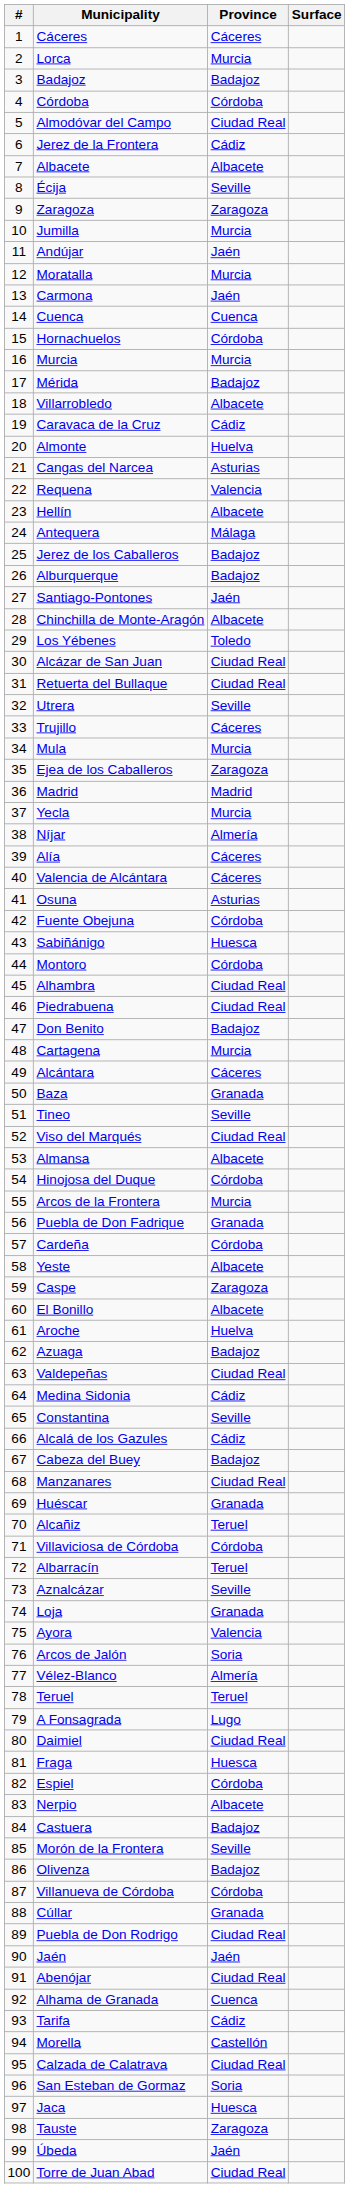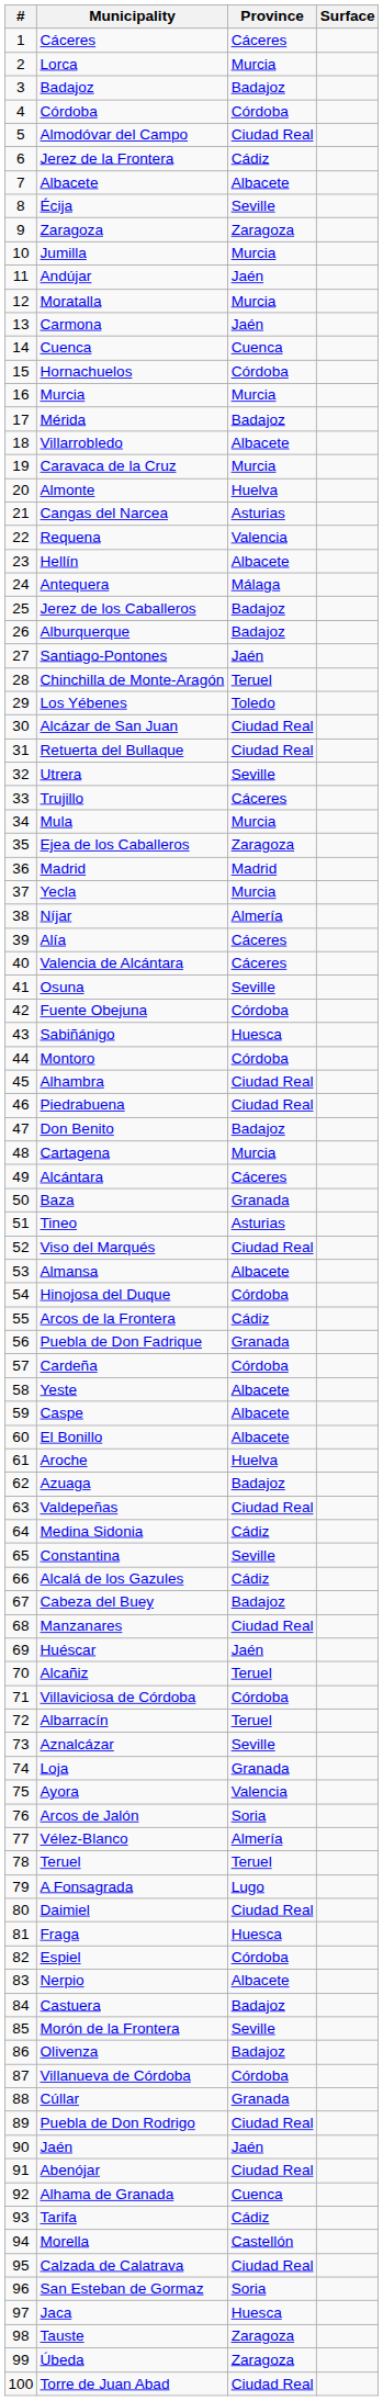Caravaca de la Cruz | Province: Cádiz -> Murcia
Chinchilla de Monte-Aragón | Province: Albacete -> Teruel
Osuna | Province: Asturias -> Seville
Tineo | Province: Seville -> Asturias
Arcos de la Frontera | Province: Murcia -> Cádiz
Caspe | Province: Zaragoza -> Albacete
Huéscar | Province: Granada -> Jaén
Úbeda | Province: Jaén -> Zaragoza
